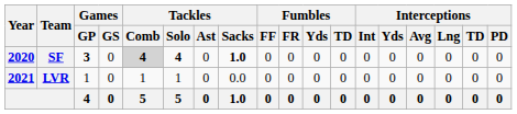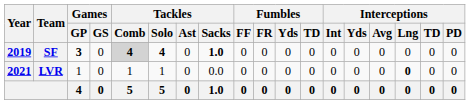SF | Year: 2020 -> 2019
LVR | Interceptions / Lng: normal -> bold
